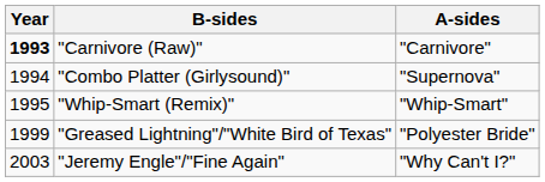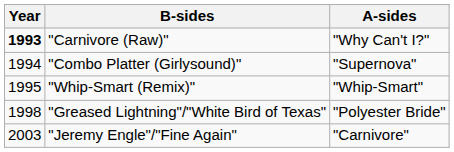"Carnivore (Raw)" | A-sides: "Carnivore" -> "Why Can't I?"
"Greased Lightning"/"White Bird of Texas" | Year: 1999 -> 1998
"Jeremy Engle"/"Fine Again" | A-sides: "Why Can't I?" -> "Carnivore"
